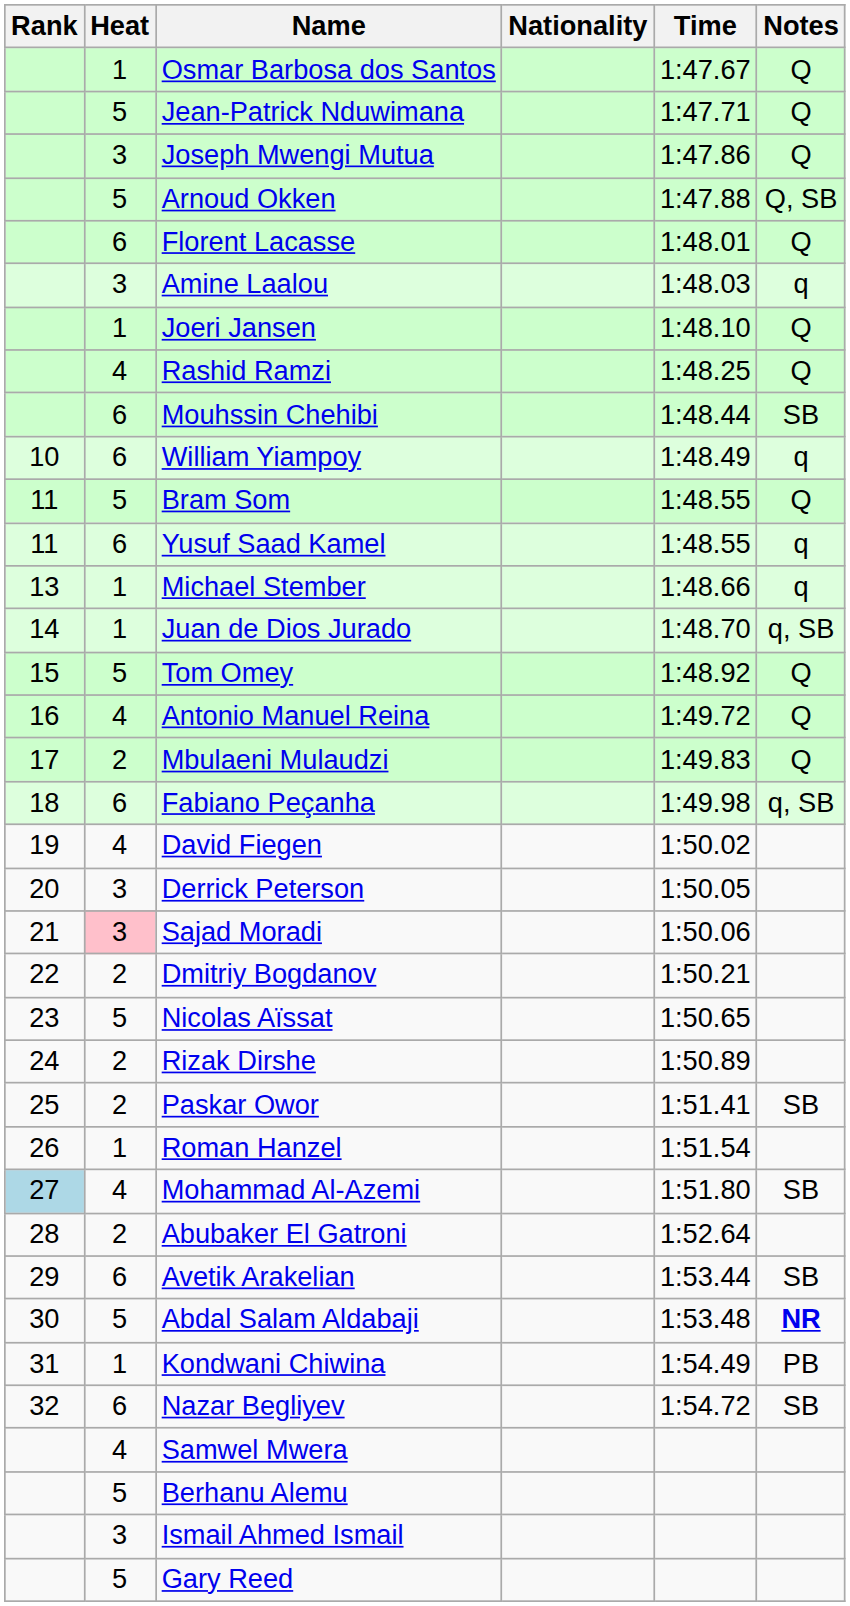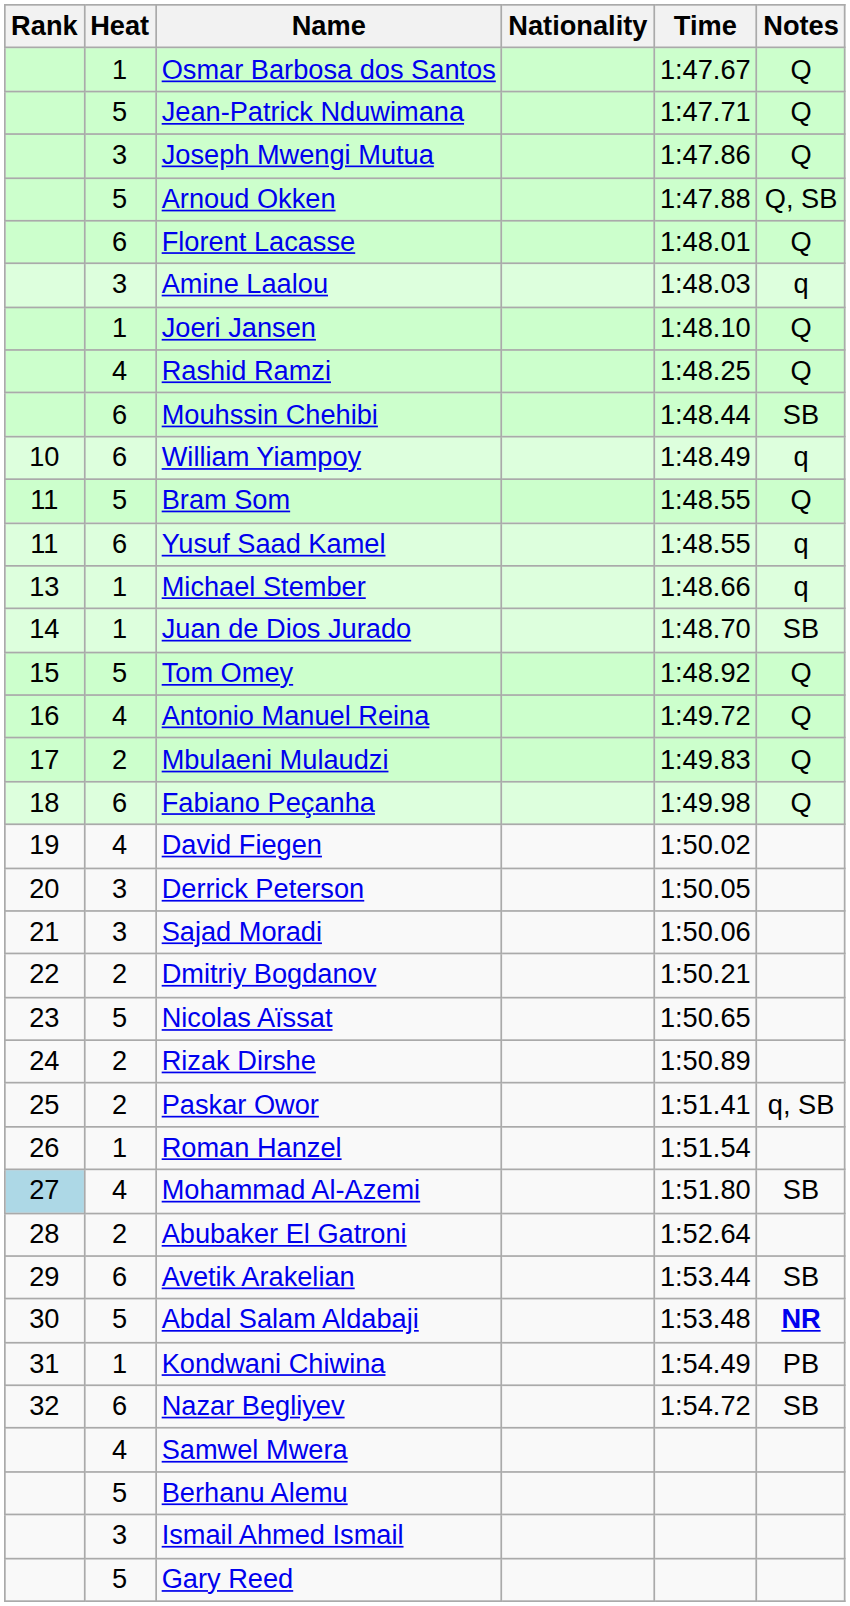Juan de Dios Jurado | Notes: q, SB -> SB
Fabiano Peçanha | Notes: q, SB -> Q
Sajad Moradi | Heat: pink background -> no background
Paskar Owor | Notes: SB -> q, SB
